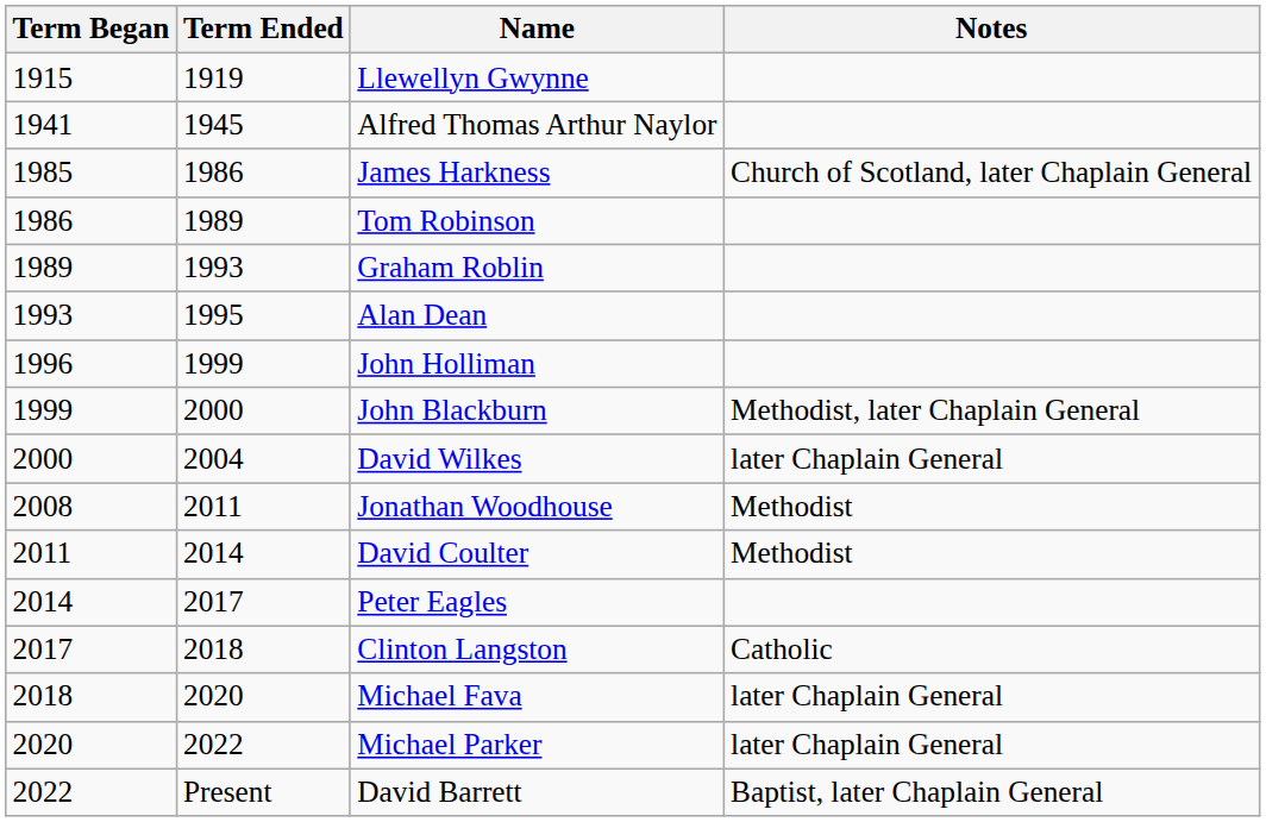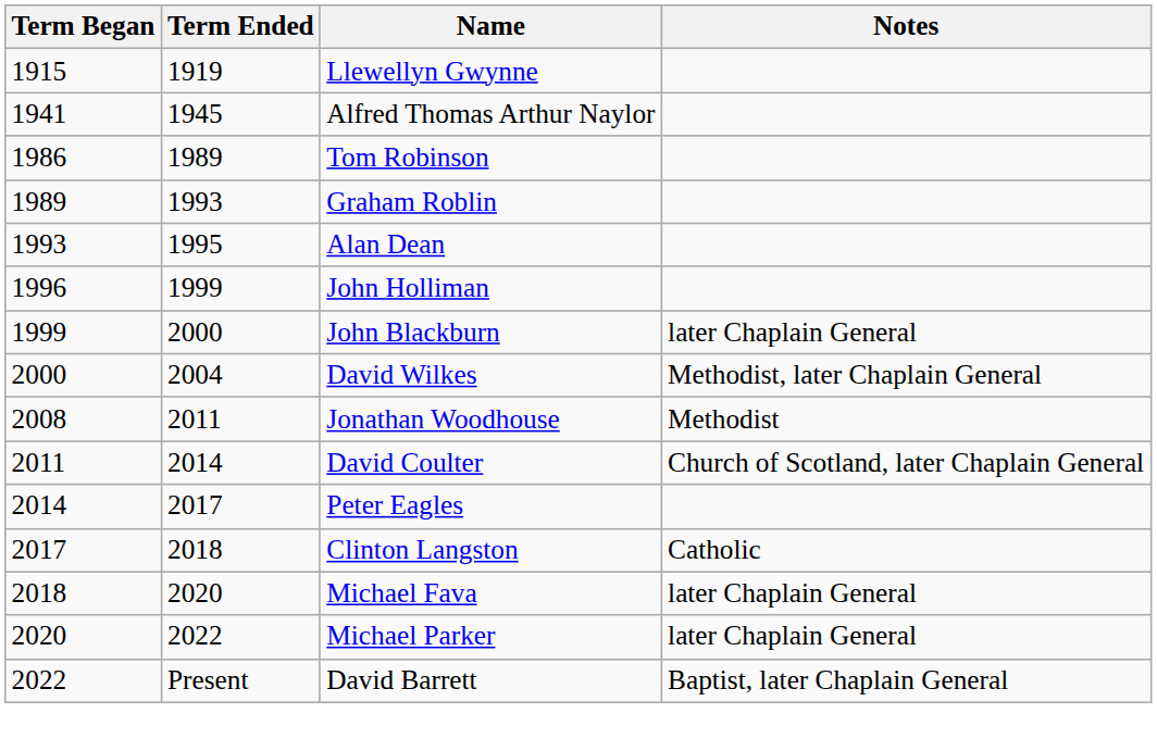- row: 1985 | 1986 | James Harkness | Church of Scotland, later Chaplain General
John Blackburn | Notes: Methodist, later Chaplain General -> later Chaplain General
David Wilkes | Notes: later Chaplain General -> Methodist, later Chaplain General
David Coulter | Notes: Methodist -> Church of Scotland, later Chaplain General
